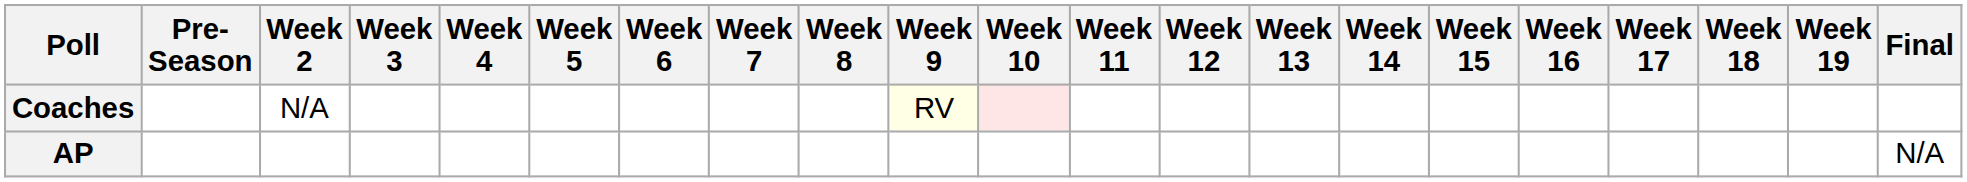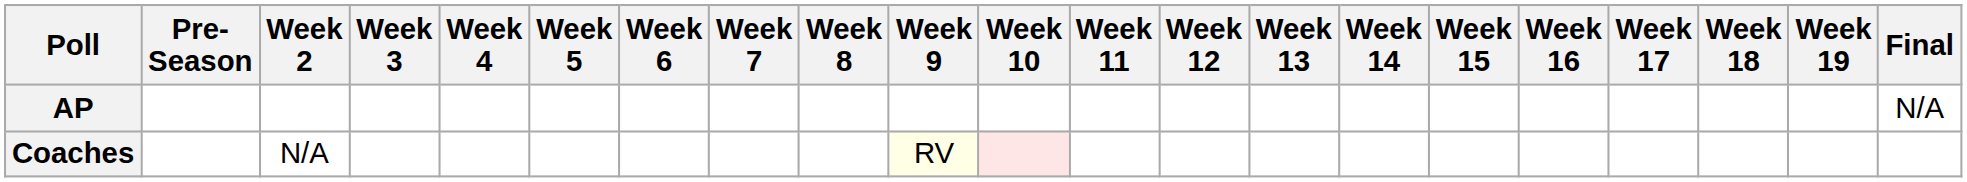rows swapped: AP <-> Coaches
